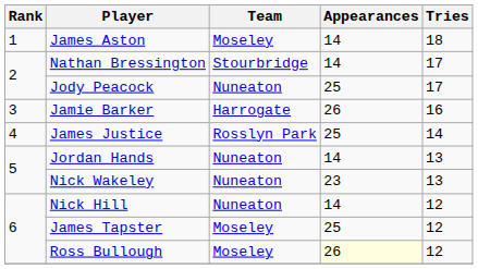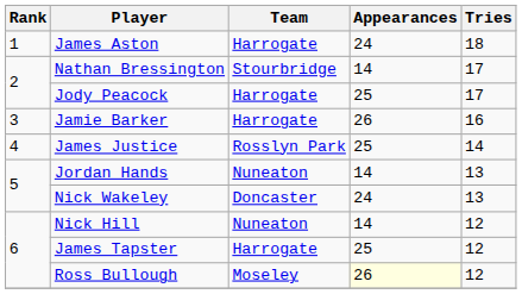James Aston | Team: Moseley -> Harrogate
James Aston | Appearances: 14 -> 24
Jody Peacock | Team: Nuneaton -> Harrogate
Nick Wakeley | Team: Nuneaton -> Doncaster
Nick Wakeley | Appearances: 23 -> 24
James Tapster | Team: Moseley -> Harrogate
